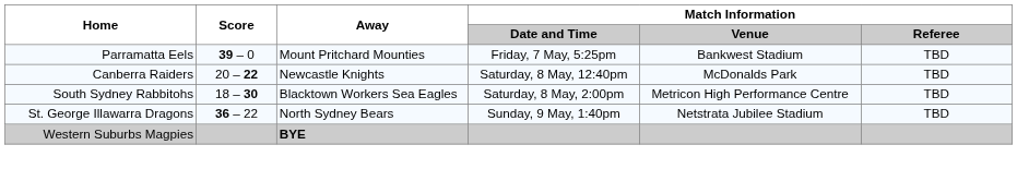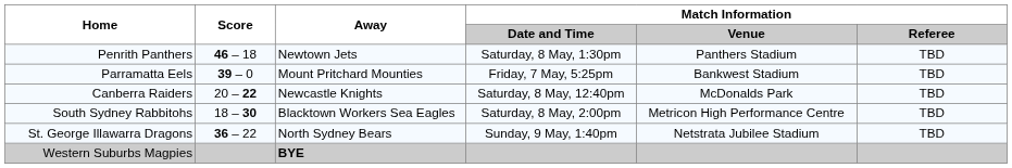+ row: Penrith Panthers | 46 – 18 | Newtown Jets | Saturday, 8 May, 1:30pm | Panthers Stadium | TBD
